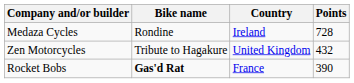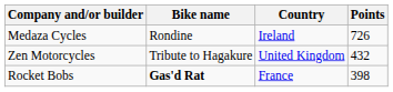Medaza Cycles | Points: 728 -> 726
Rocket Bobs | Points: 390 -> 398
